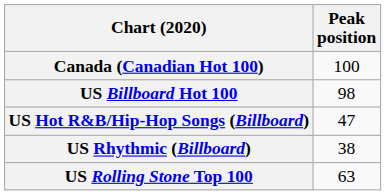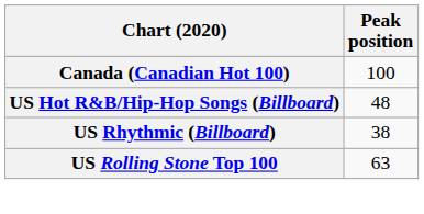- row: US Billboard Hot 100 | 98
US Hot R&B/Hip-Hop Songs (Billboard) | Peak position: 47 -> 48
